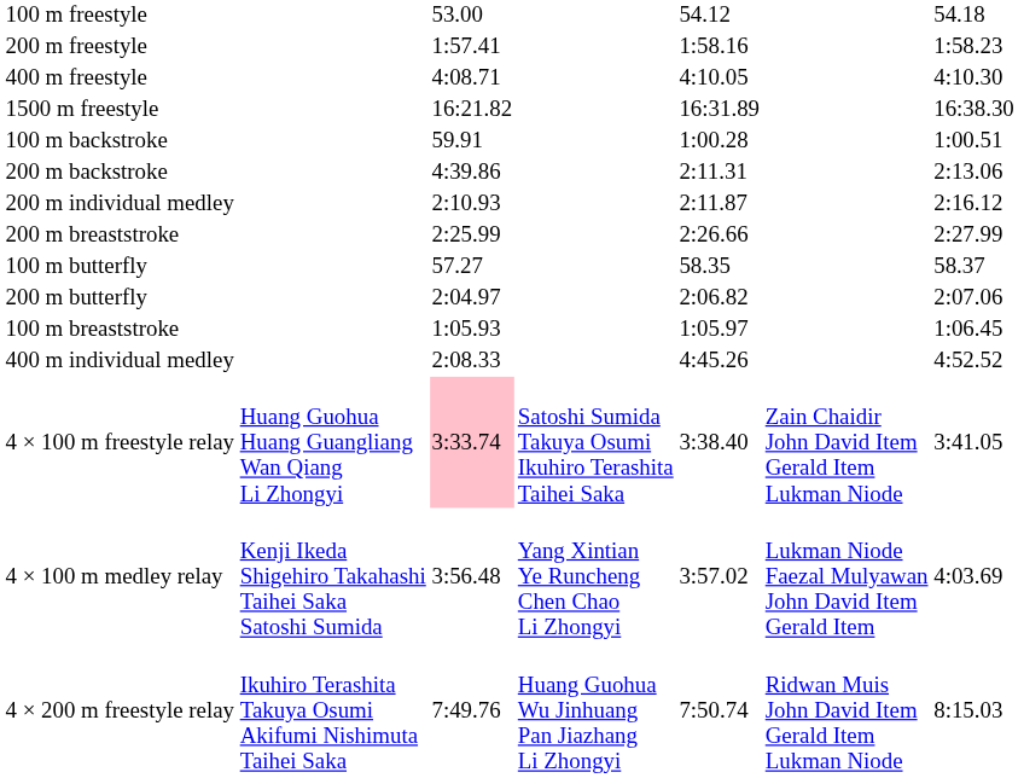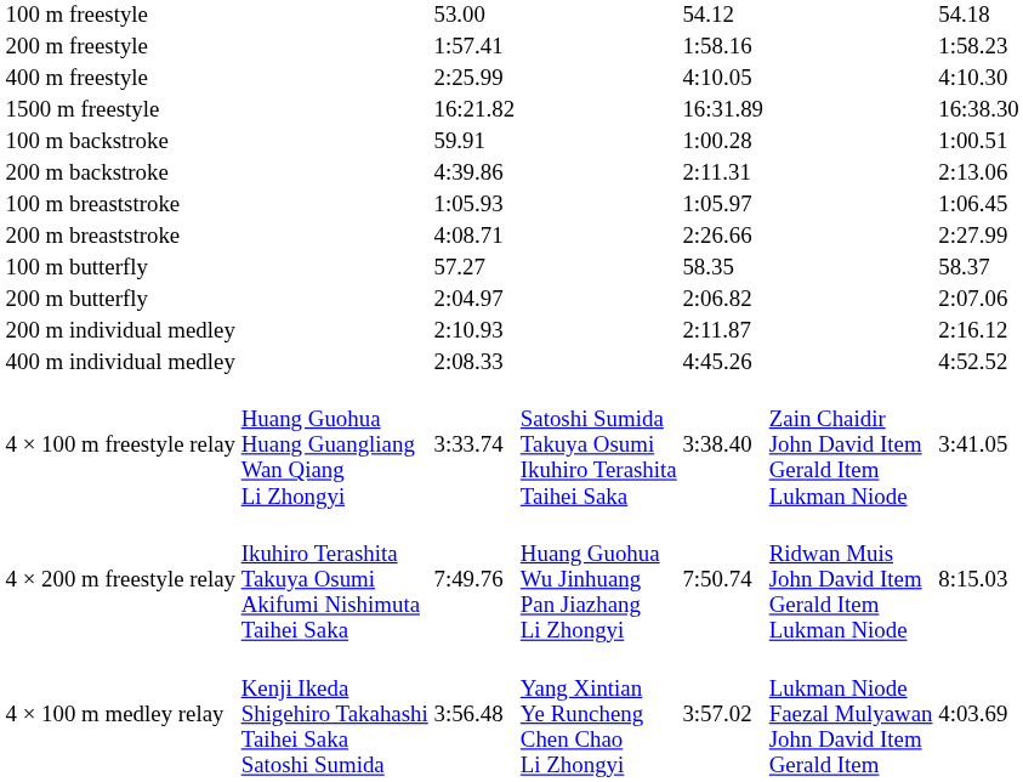400 m freestyle | column 3: 4:08.71 -> 2:25.99
rows swapped: 100 m breaststroke <-> 200 m individual medley
200 m breaststroke | column 3: 2:25.99 -> 4:08.71
4 × 100 m freestyle relay | column 3: pink background -> no background
rows swapped: 4 × 200 m freestyle relay <-> 4 × 100 m medley relay
